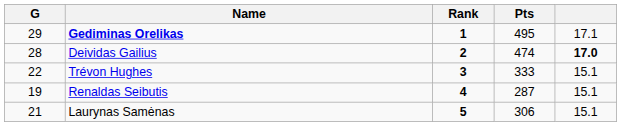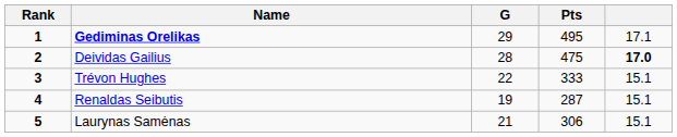columns swapped: Rank <-> G
Deividas Gailius | Pts: 474 -> 475
